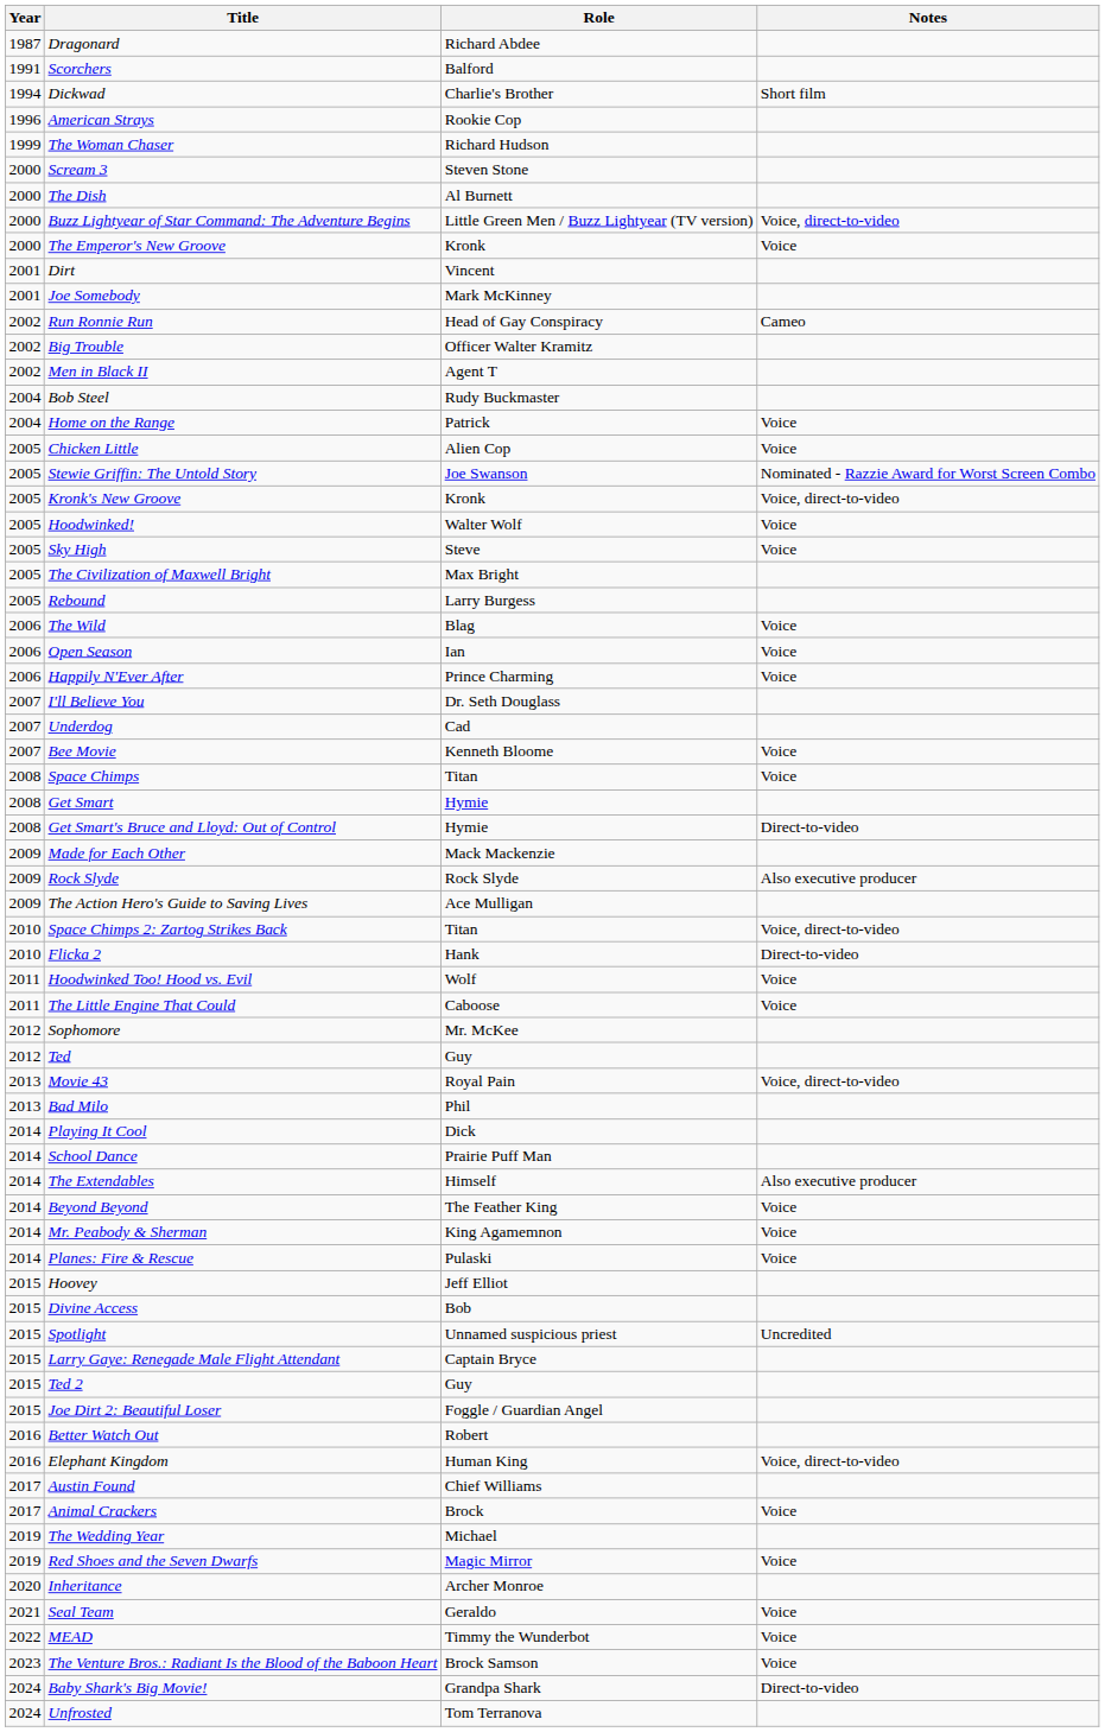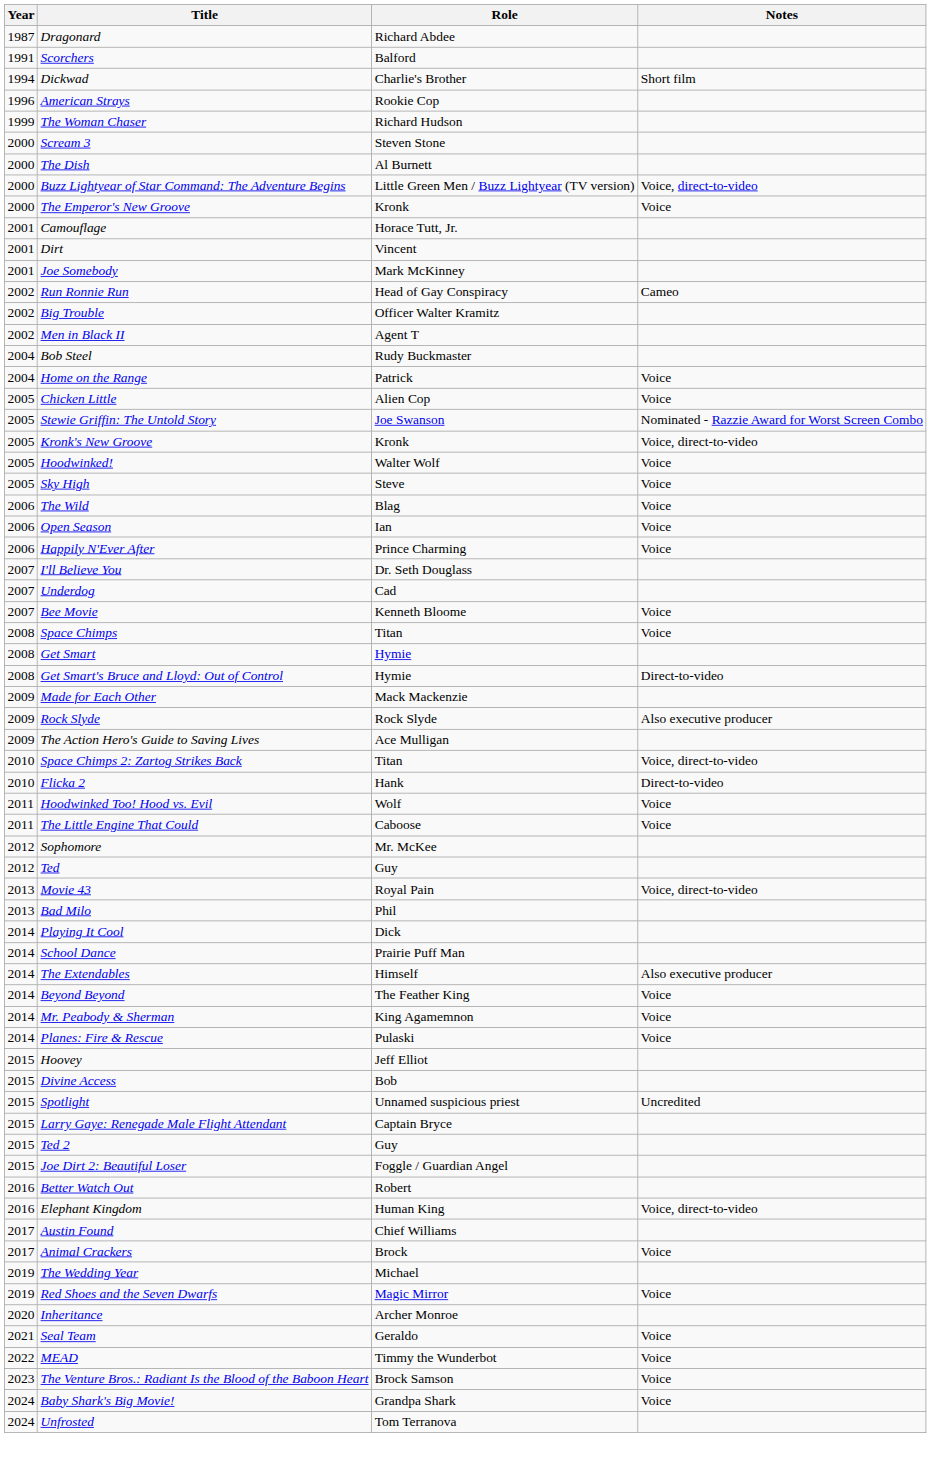+ row: 2001 | Camouflage | Horace Tutt, Jr.
- row: 2005 | The Civilization of Maxwell Bright | Max Bright
- row: 2005 | Rebound | Larry Burgess
Baby Shark's Big Movie! | Notes: Direct-to-video -> Voice
